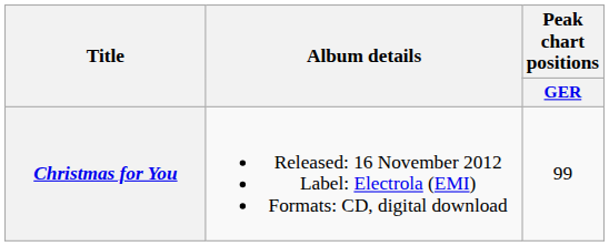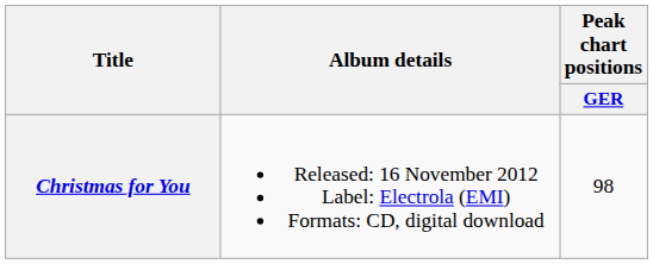Christmas for You | Peak chart positions / GER: 99 -> 98
